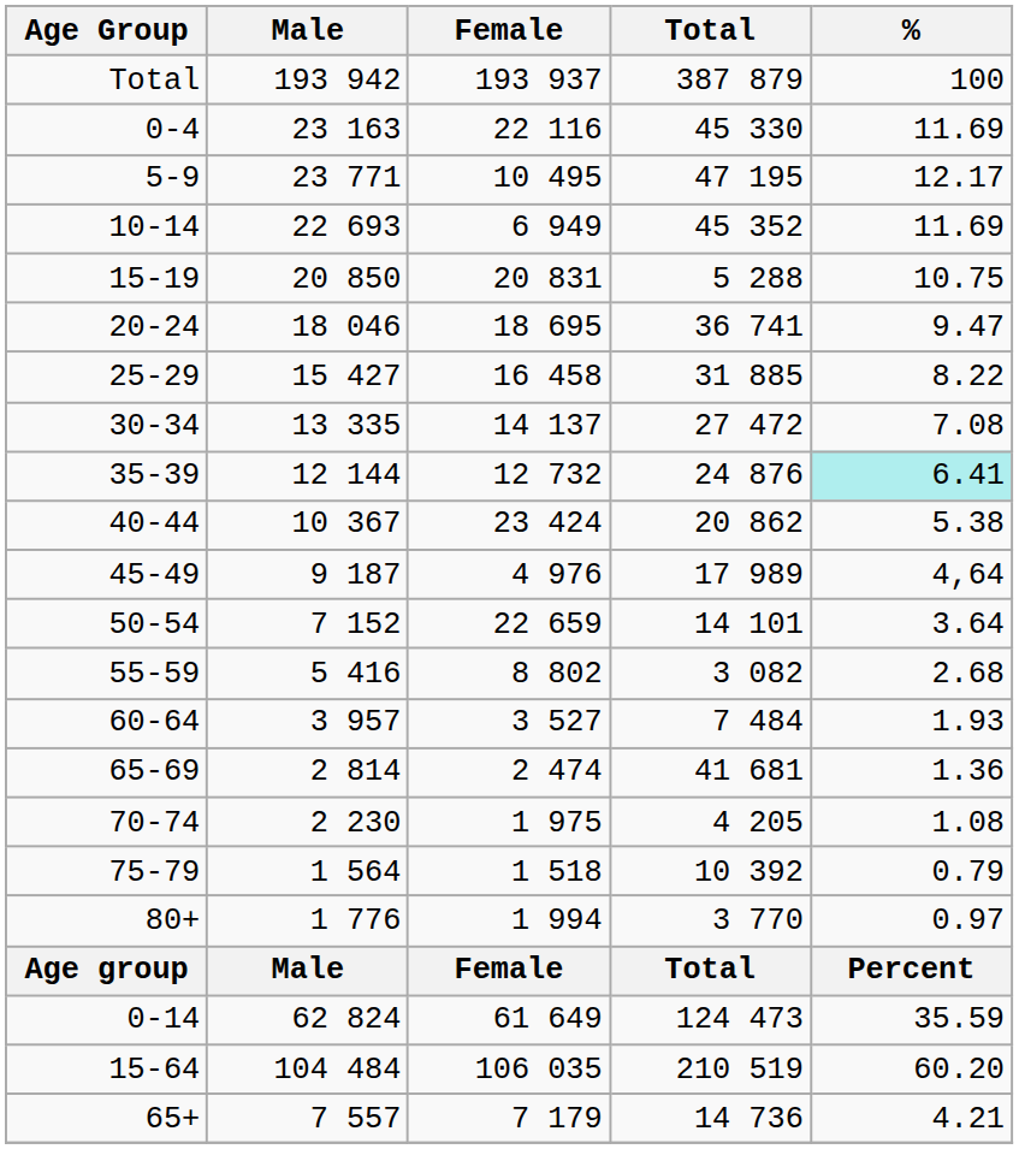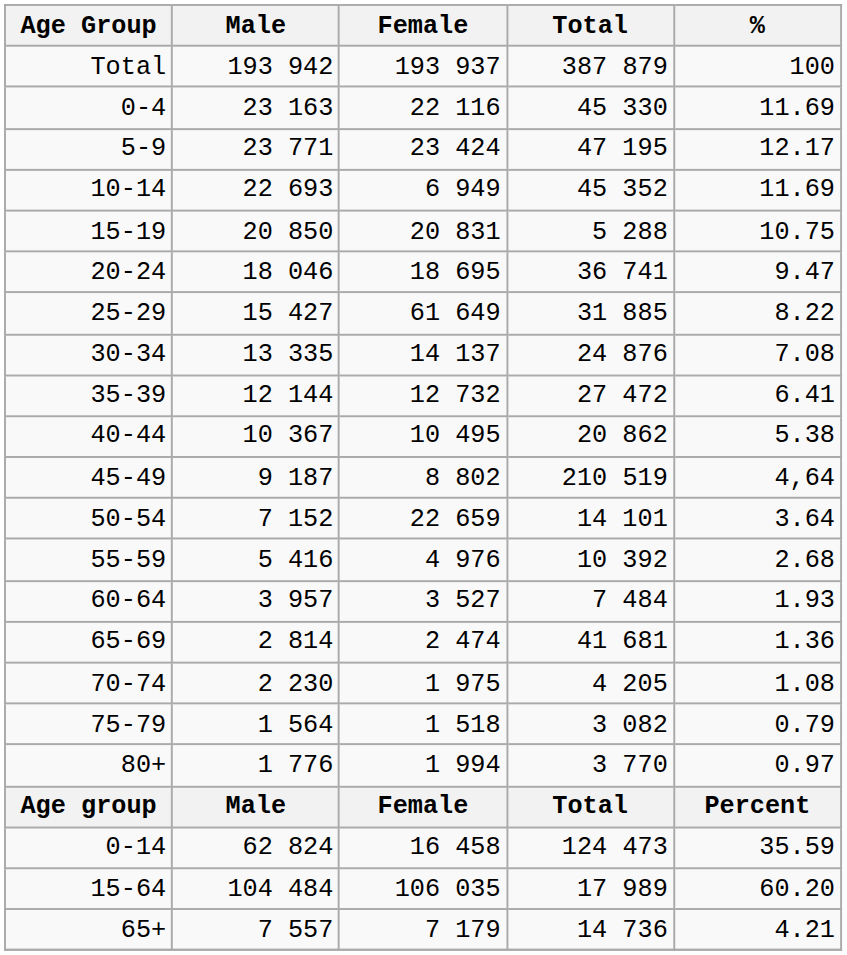5-9 | Female: 10 495 -> 23 424
25-29 | Female: 16 458 -> 61 649
30-34 | Total: 27 472 -> 24 876
35-39 | Total: 24 876 -> 27 472
35-39 | %: paleturquoise background -> no background
40-44 | Female: 23 424 -> 10 495
45-49 | Female: 4 976 -> 8 802
45-49 | Total: 17 989 -> 210 519
55-59 | Female: 8 802 -> 4 976
55-59 | Total: 3 082 -> 10 392
75-79 | Total: 10 392 -> 3 082
0-14 | Female: 61 649 -> 16 458
15-64 | Total: 210 519 -> 17 989
